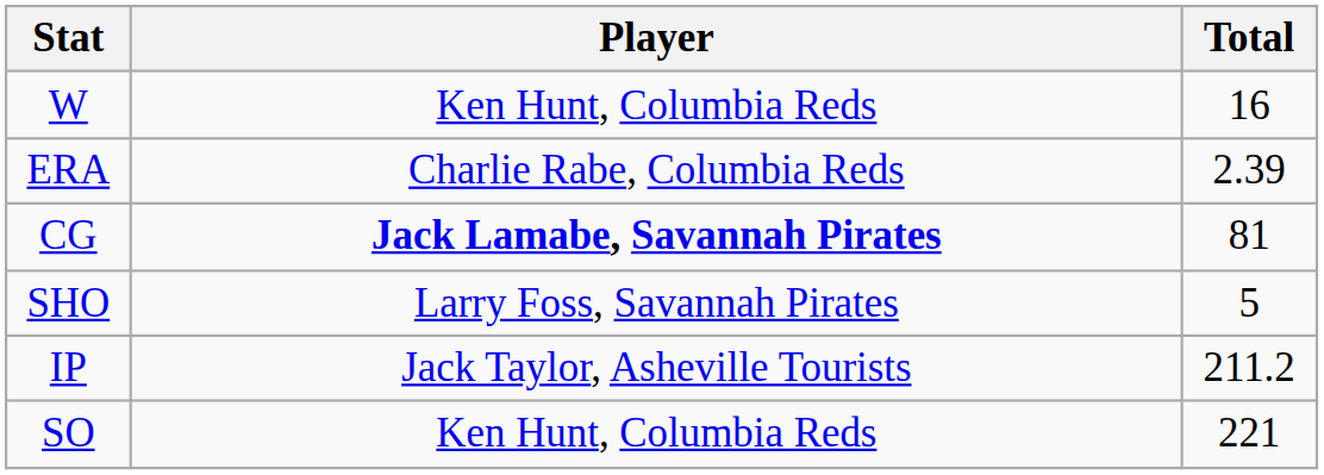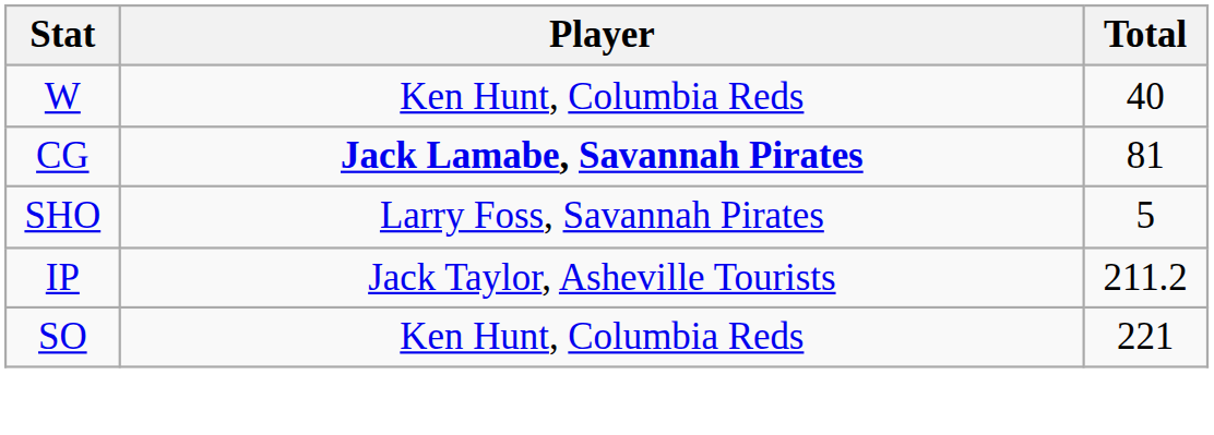W | Total: 16 -> 40
- row: ERA | Charlie Rabe, Columbia Reds | 2.39
